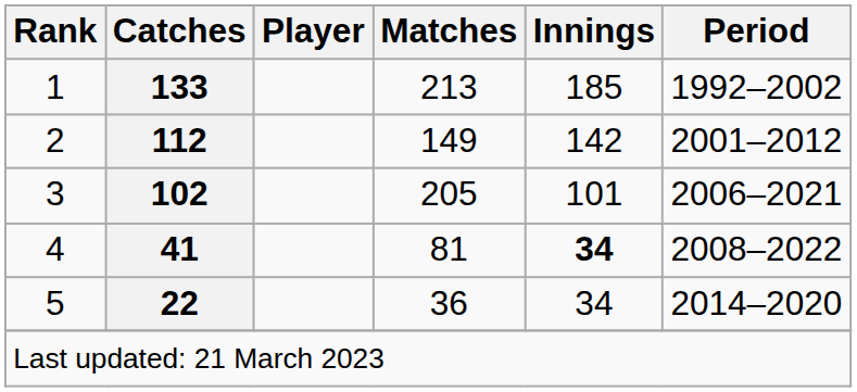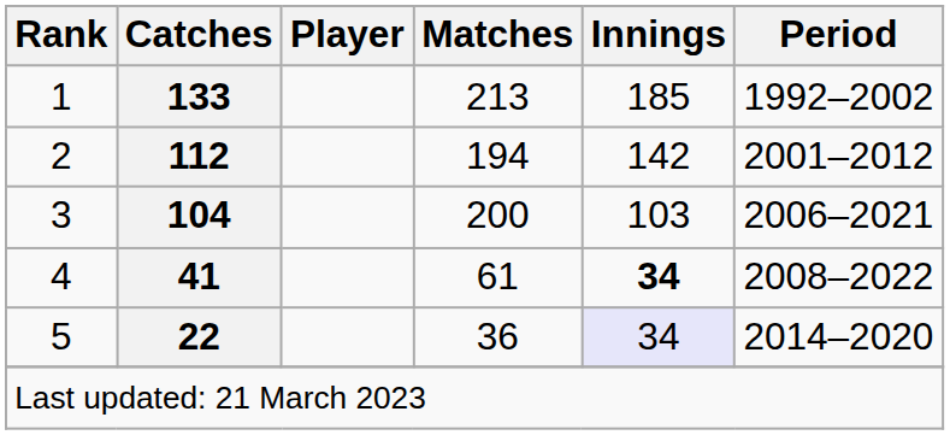2 | Matches: 149 -> 194
3 | Catches: 102 -> 104
3 | Matches: 205 -> 200
3 | Innings: 101 -> 103
4 | Matches: 81 -> 61
5 | Innings: no background -> lavender background
